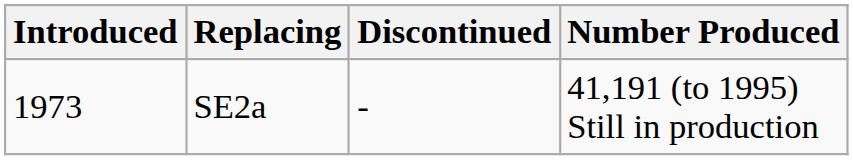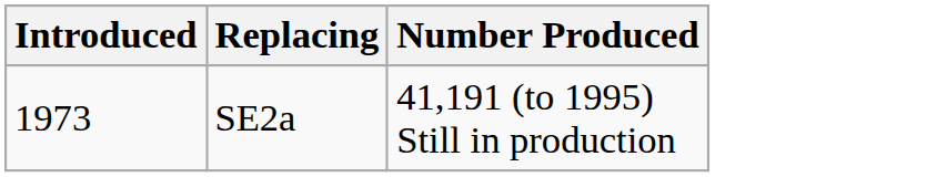- column: Discontinued | -
